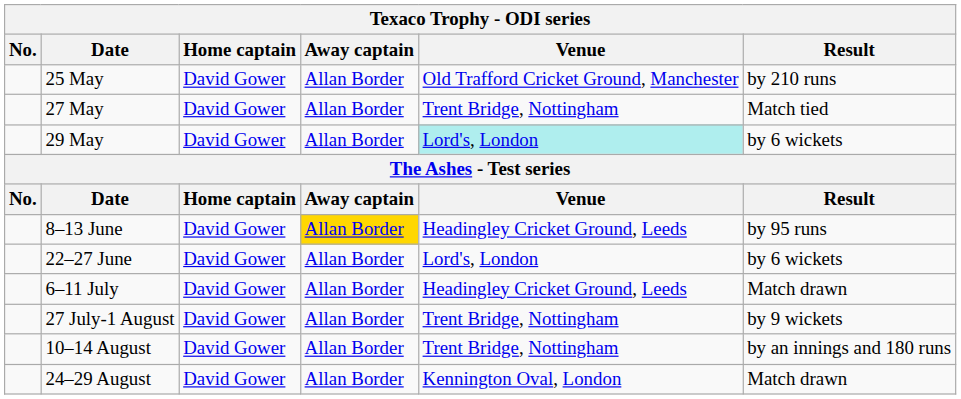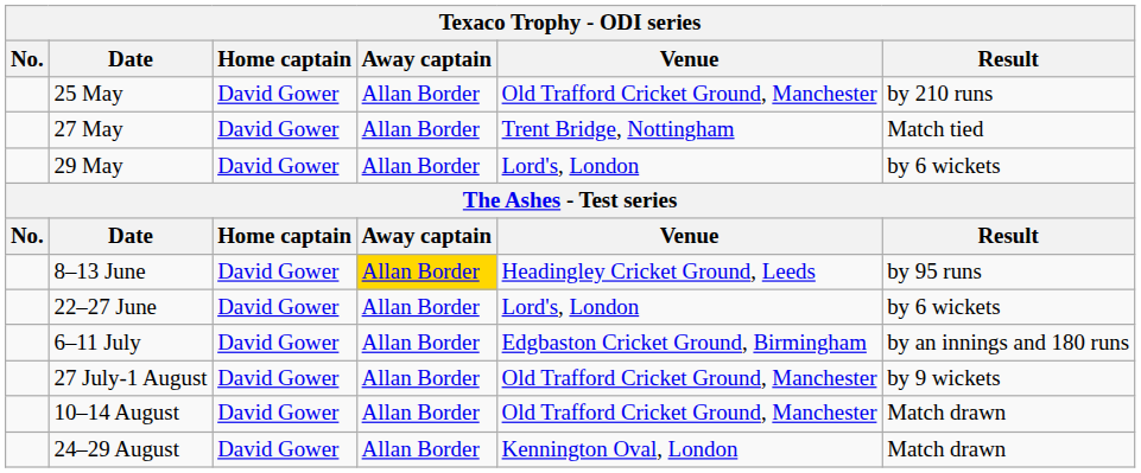29 May | Venue: paleturquoise background -> no background
6–11 July | Venue: Headingley Cricket Ground, Leeds -> Edgbaston Cricket Ground, Birmingham
6–11 July | Result: Match drawn -> by an innings and 180 runs
27 July-1 August | Venue: Trent Bridge, Nottingham -> Old Trafford Cricket Ground, Manchester
10–14 August | Venue: Trent Bridge, Nottingham -> Old Trafford Cricket Ground, Manchester
10–14 August | Result: by an innings and 180 runs -> Match drawn
